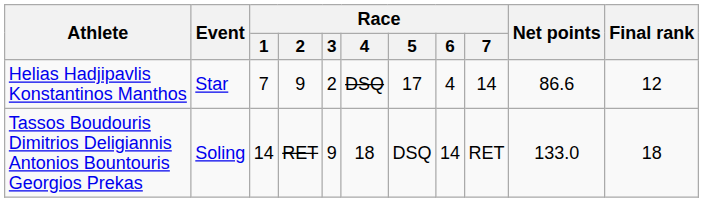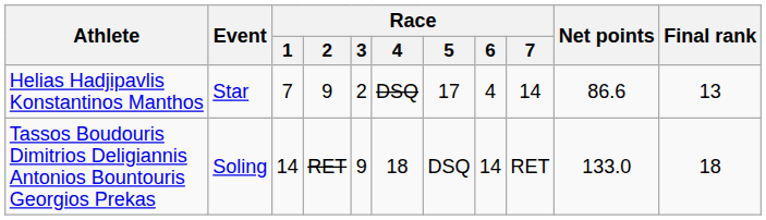Helias Hadjipavlis Konstantinos Manthos | Final rank: 12 -> 13
